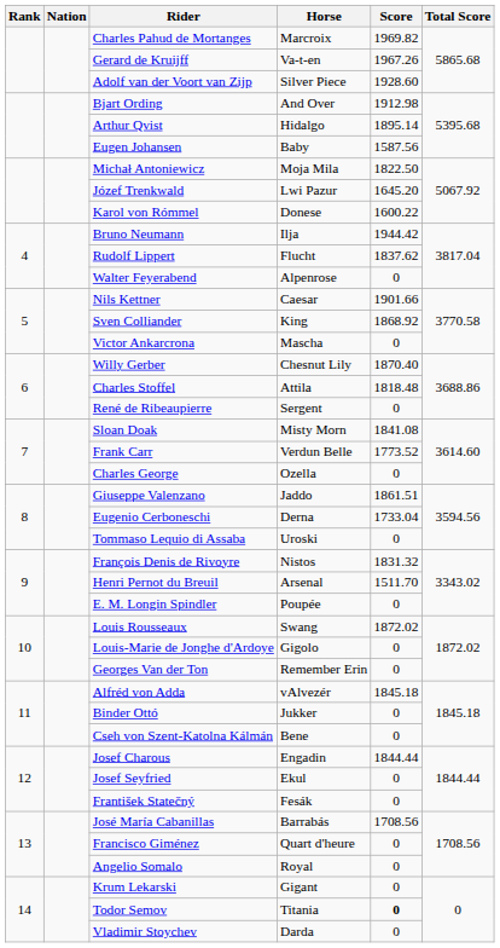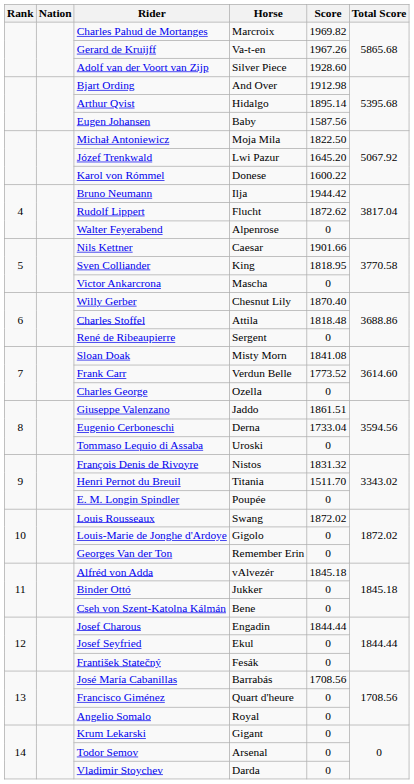Rudolf Lippert | Score: 1837.62 -> 1872.62
Sven Colliander | Score: 1868.92 -> 1818.95
Henri Pernot du Breuil | Horse: Arsenal -> Titania
Todor Semov | Horse: Titania -> Arsenal
Todor Semov | Score: bold -> normal
